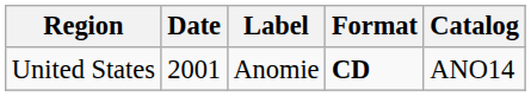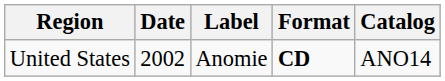United States | Date: 2001 -> 2002
